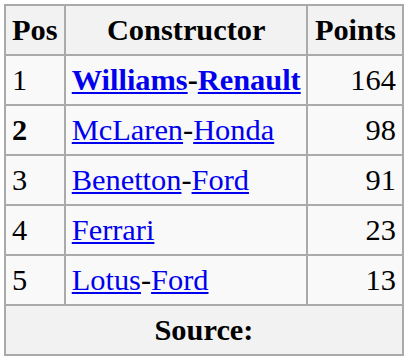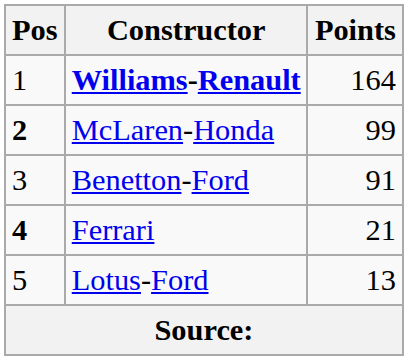McLaren-Honda | Points: 98 -> 99
Ferrari | Pos: normal -> bold
Ferrari | Points: 23 -> 21
